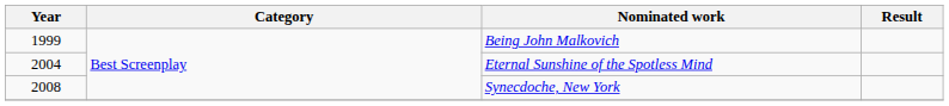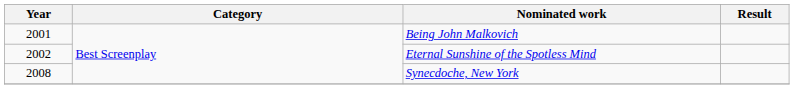Being John Malkovich | Year: 1999 -> 2001
Eternal Sunshine of the Spotless Mind | Year: 2004 -> 2002
